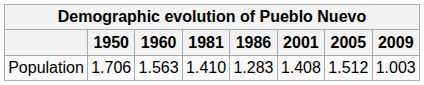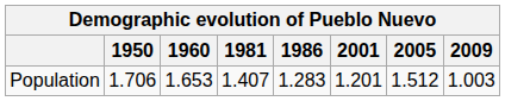Population | 1960: 1.563 -> 1.653
Population | 1981: 1.410 -> 1.407
Population | 2001: 1.408 -> 1.201
